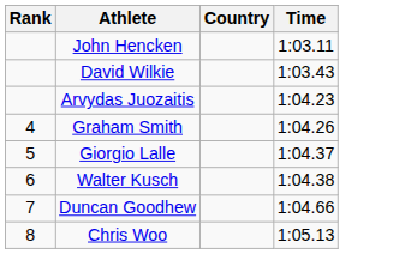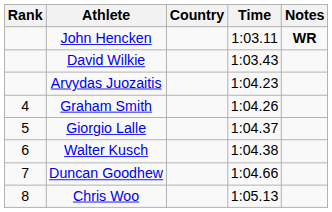+ column: Notes | WR
